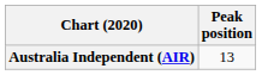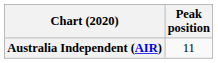Australia Independent (AIR) | Peak position: 13 -> 11
